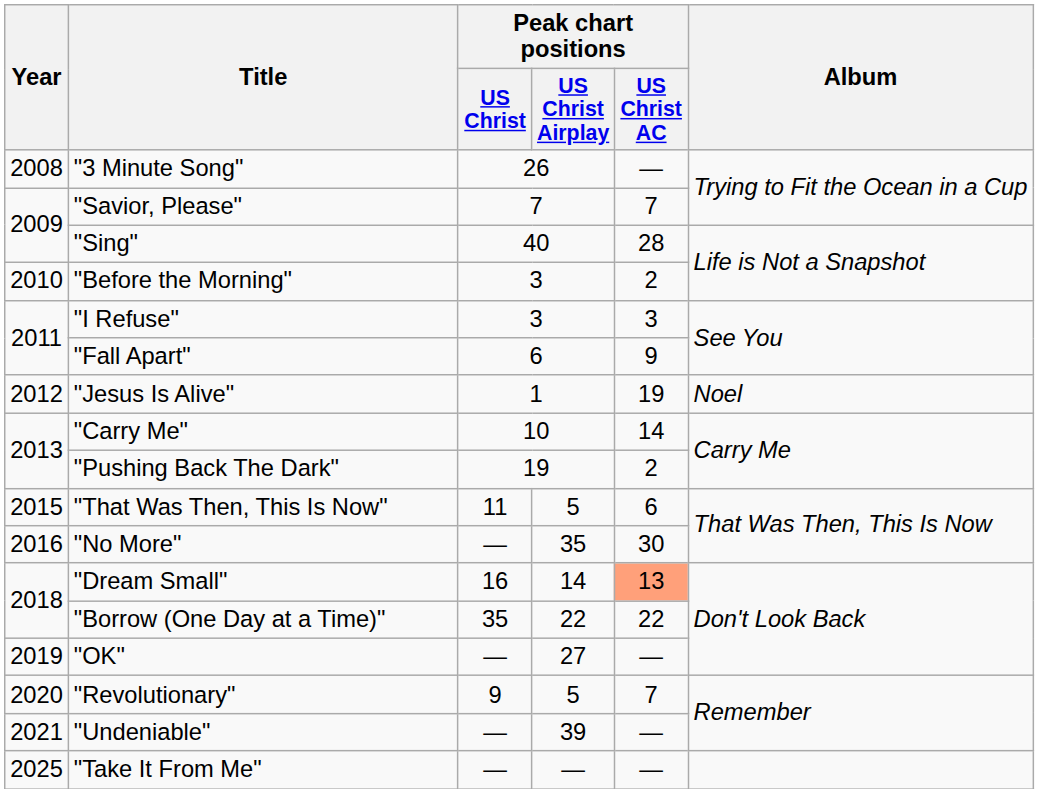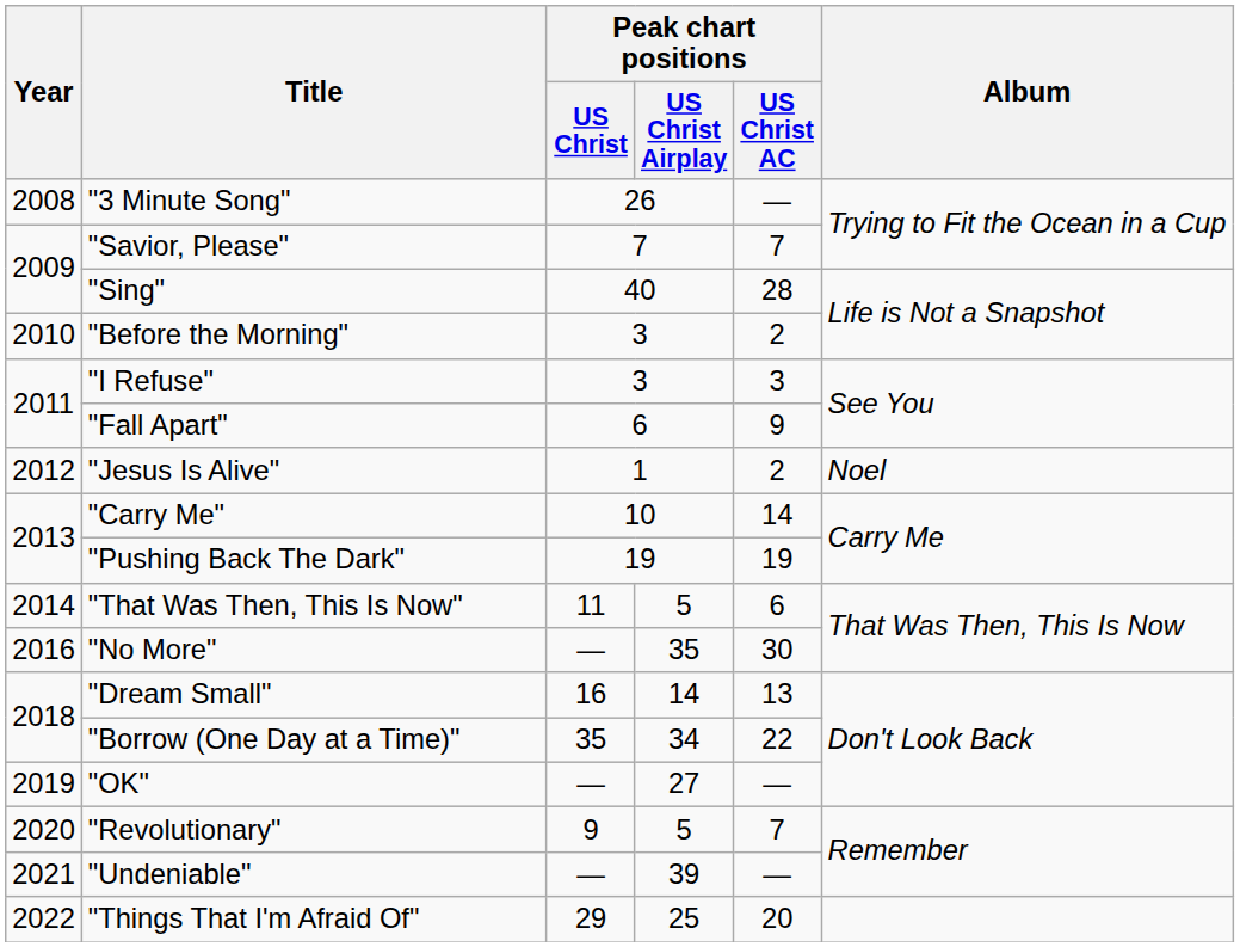"Jesus Is Alive" | Peak chart positions / US Christ AC: 19 -> 2
"Pushing Back The Dark" | Peak chart positions / US Christ AC: 2 -> 19
"That Was Then, This Is Now" | Year: 2015 -> 2014
"Dream Small" | Peak chart positions / US Christ AC: lightsalmon background -> no background
"Borrow (One Day at a Time)" | Peak chart positions / US Christ Airplay: 22 -> 34
+ row: 2022 | "Things That I'm Afraid Of" | 29 | 25 | 20
- row: 2025 | "Take It From Me" | — | — | —
